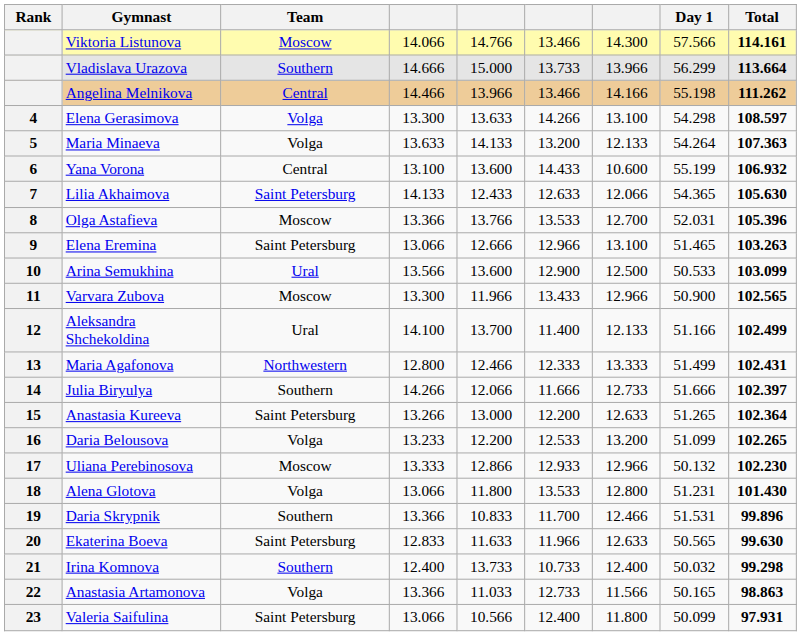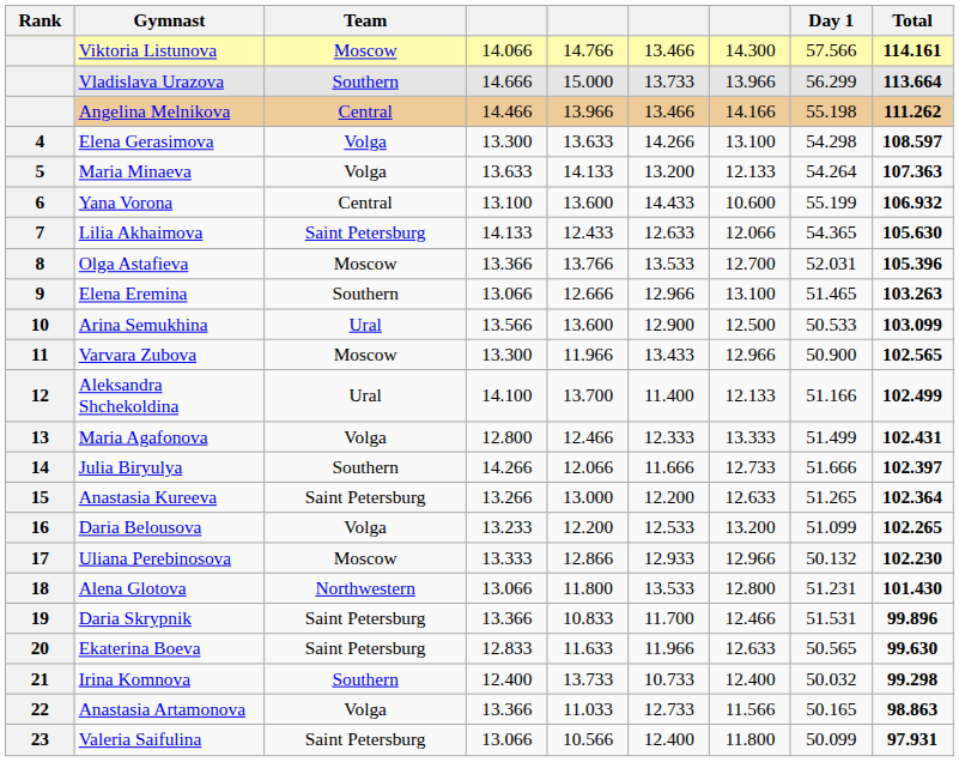Elena Eremina | Team: Saint Petersburg -> Southern
Maria Agafonova | Team: Northwestern -> Volga
Alena Glotova | Team: Volga -> Northwestern
Daria Skrypnik | Team: Southern -> Saint Petersburg
